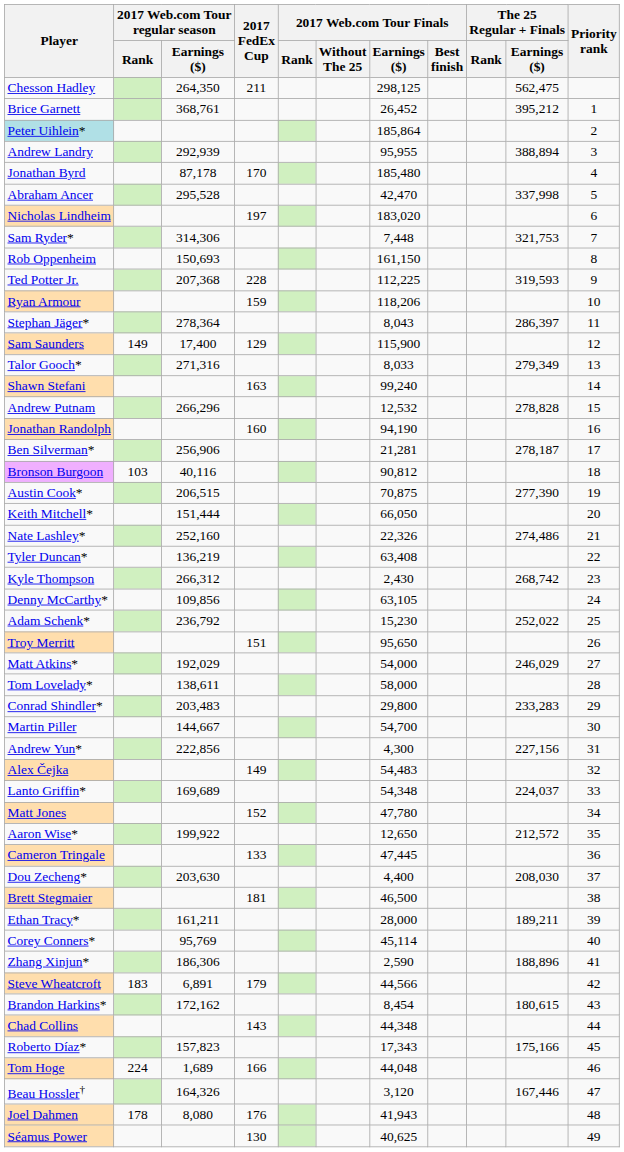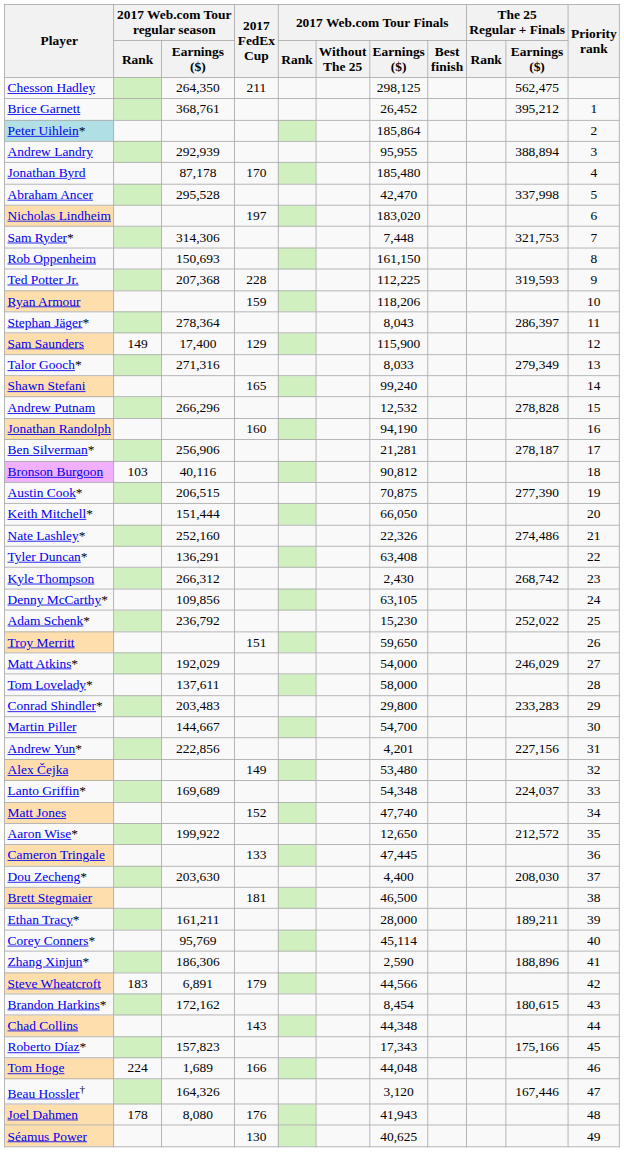Shawn Stefani | 2017 FedEx Cup: 163 -> 165
Tyler Duncan* | 2017 Web.com Tour regular season / Earnings ($): 136,219 -> 136,291
Troy Merritt | 2017 Web.com Tour Finals / Earnings ($): 95,650 -> 59,650
Tom Lovelady* | 2017 Web.com Tour regular season / Earnings ($): 138,611 -> 137,611
Andrew Yun* | 2017 Web.com Tour Finals / Earnings ($): 4,300 -> 4,201
Alex Čejka | 2017 Web.com Tour Finals / Earnings ($): 54,483 -> 53,480
Matt Jones | 2017 Web.com Tour Finals / Earnings ($): 47,780 -> 47,740
